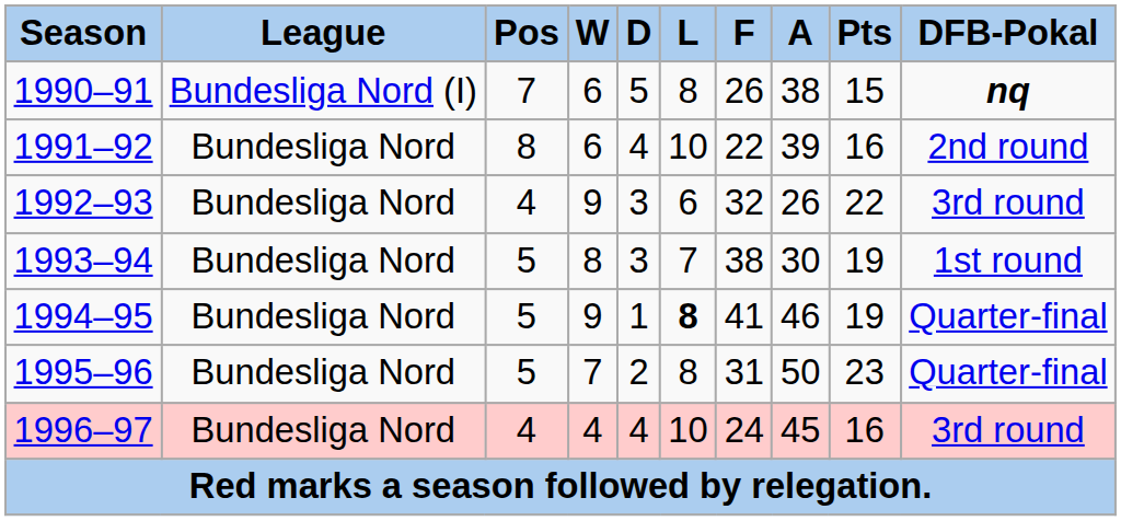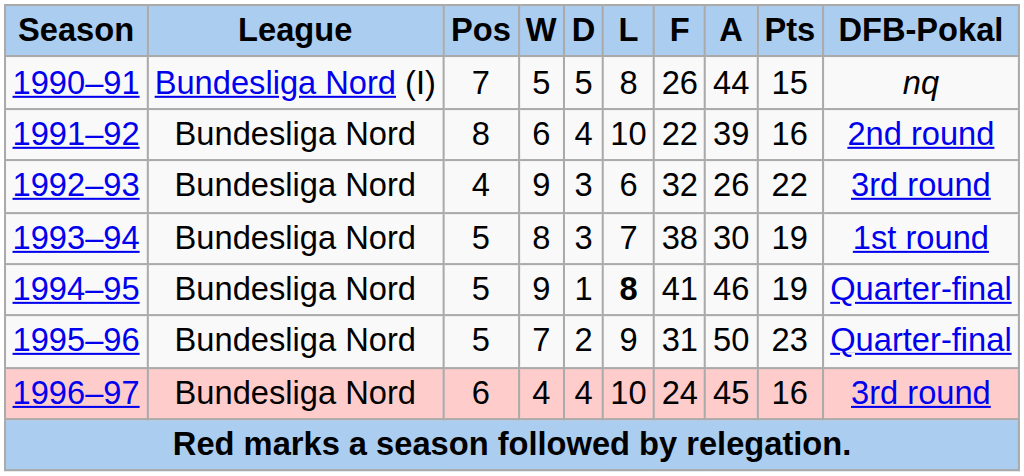1990–91 | W: 6 -> 5
1990–91 | A: 38 -> 44
1990–91 | DFB-Pokal: bold -> normal
1995–96 | L: 8 -> 9
1996–97 | Pos: 4 -> 6
